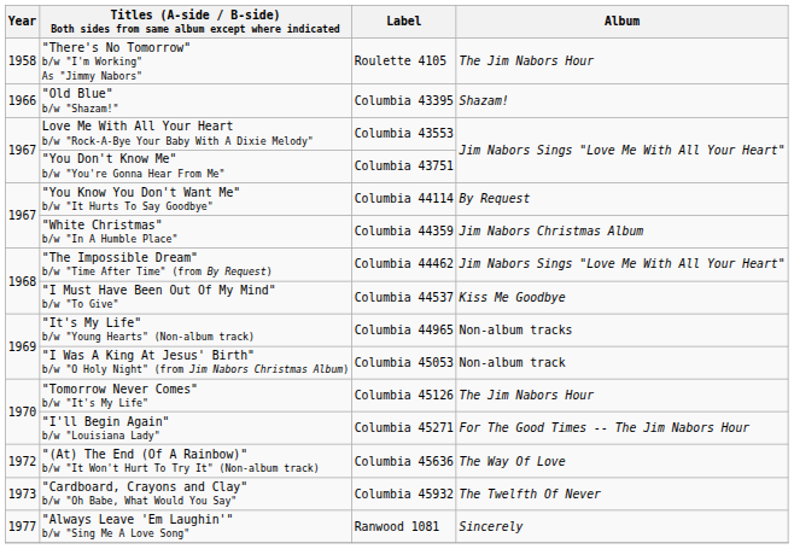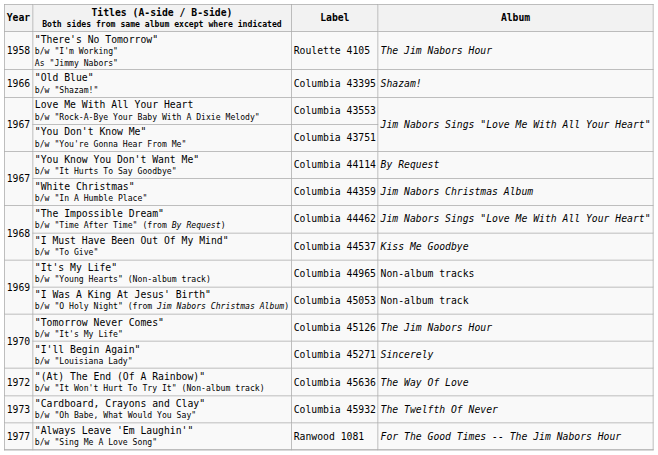"I'll Begin Again" b/w "Louisiana Lady" | Album: For The Good Times -- The Jim Nabors Hour -> Sincerely
"Always Leave 'Em Laughin'" b/w "Sing Me A Love Song" | Album: Sincerely -> For The Good Times -- The Jim Nabors Hour
